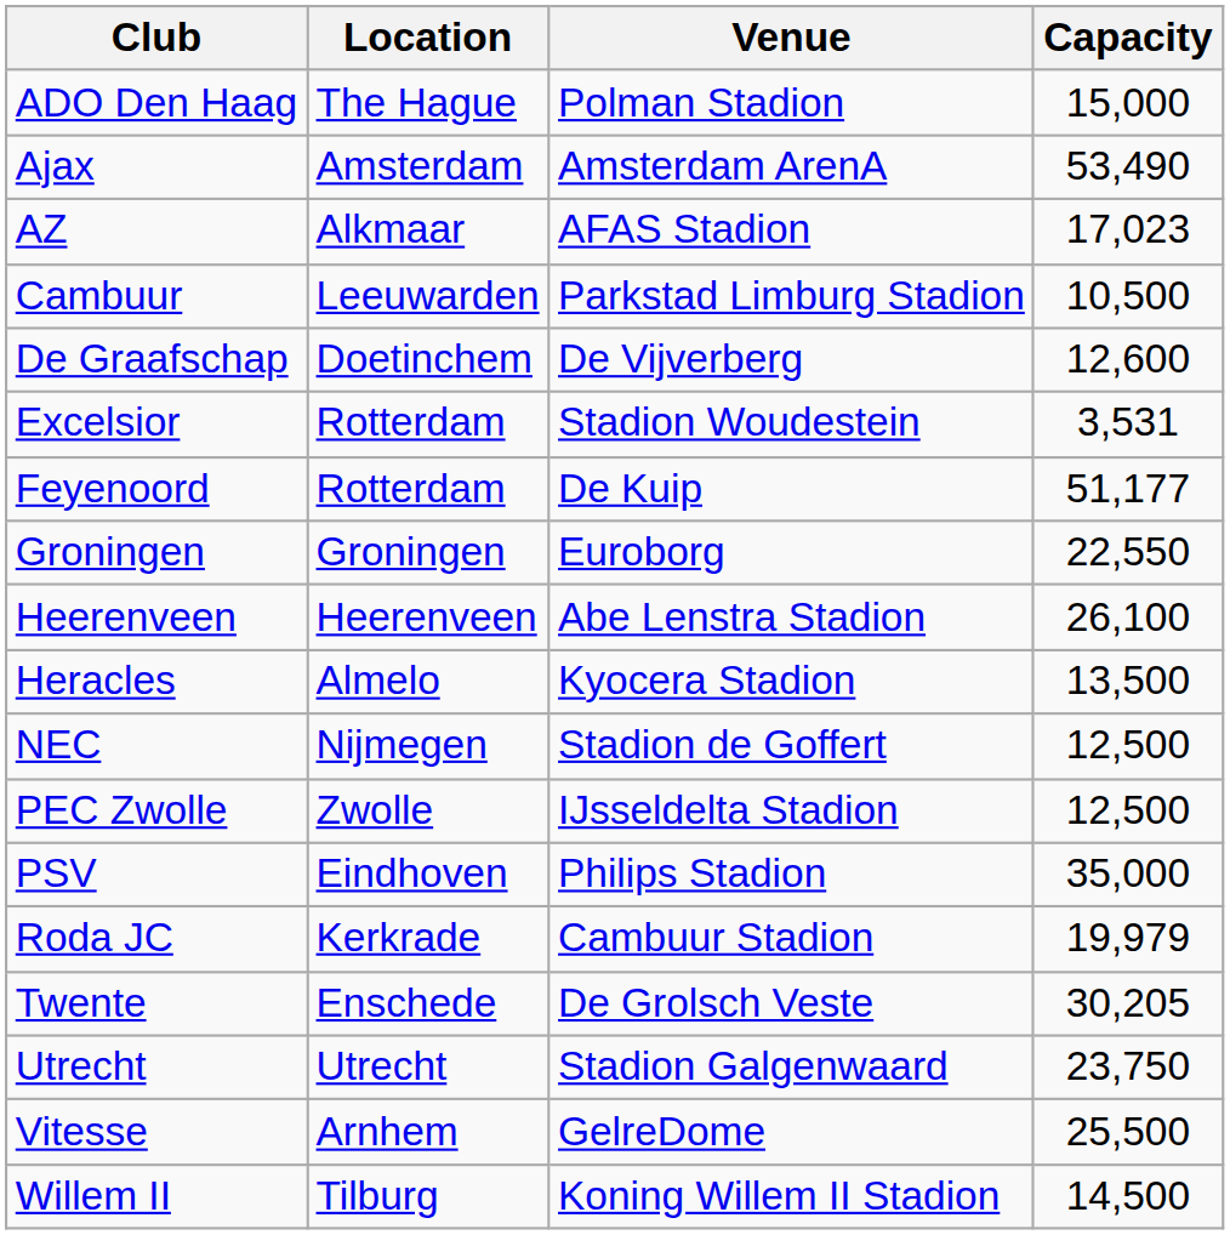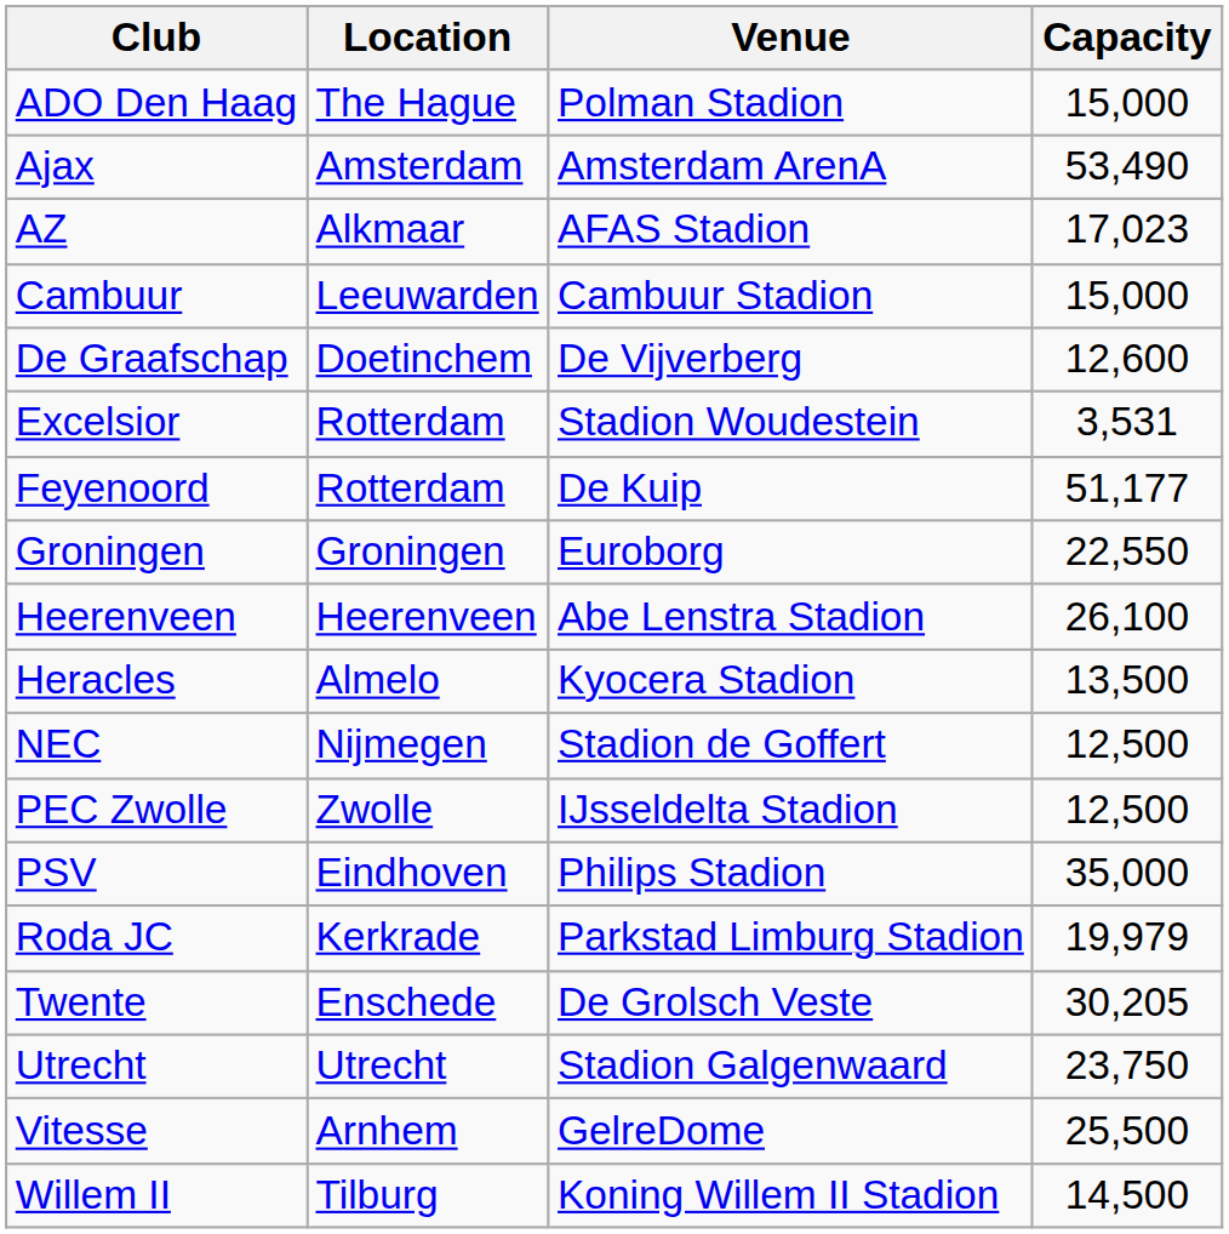Cambuur | Venue: Parkstad Limburg Stadion -> Cambuur Stadion
Cambuur | Capacity: 10,500 -> 15,000
Roda JC | Venue: Cambuur Stadion -> Parkstad Limburg Stadion
